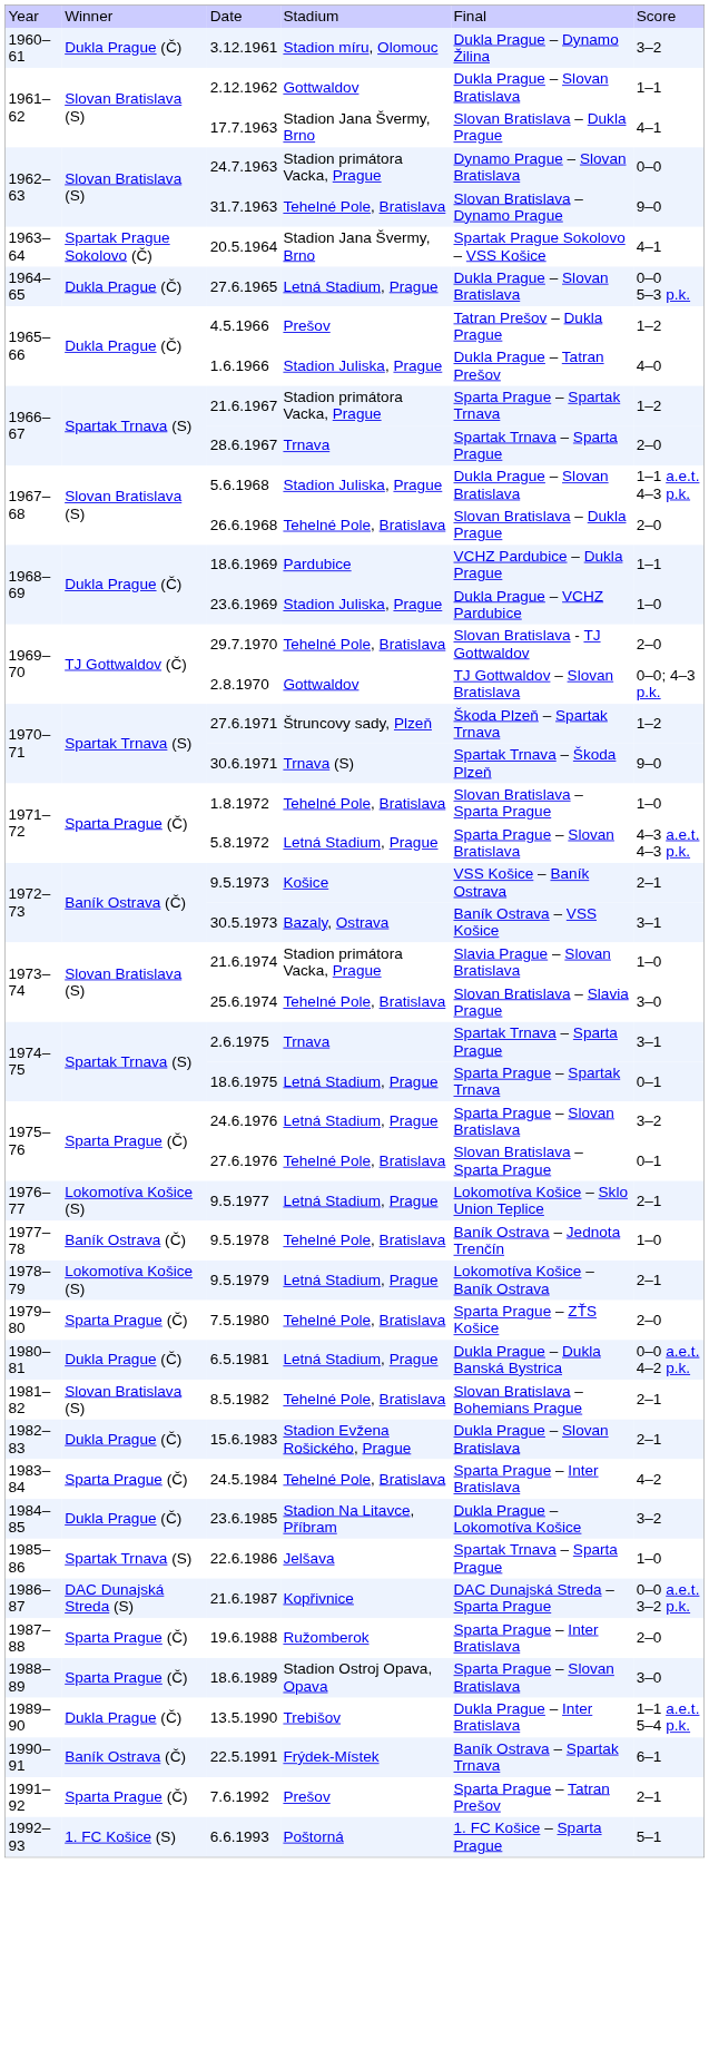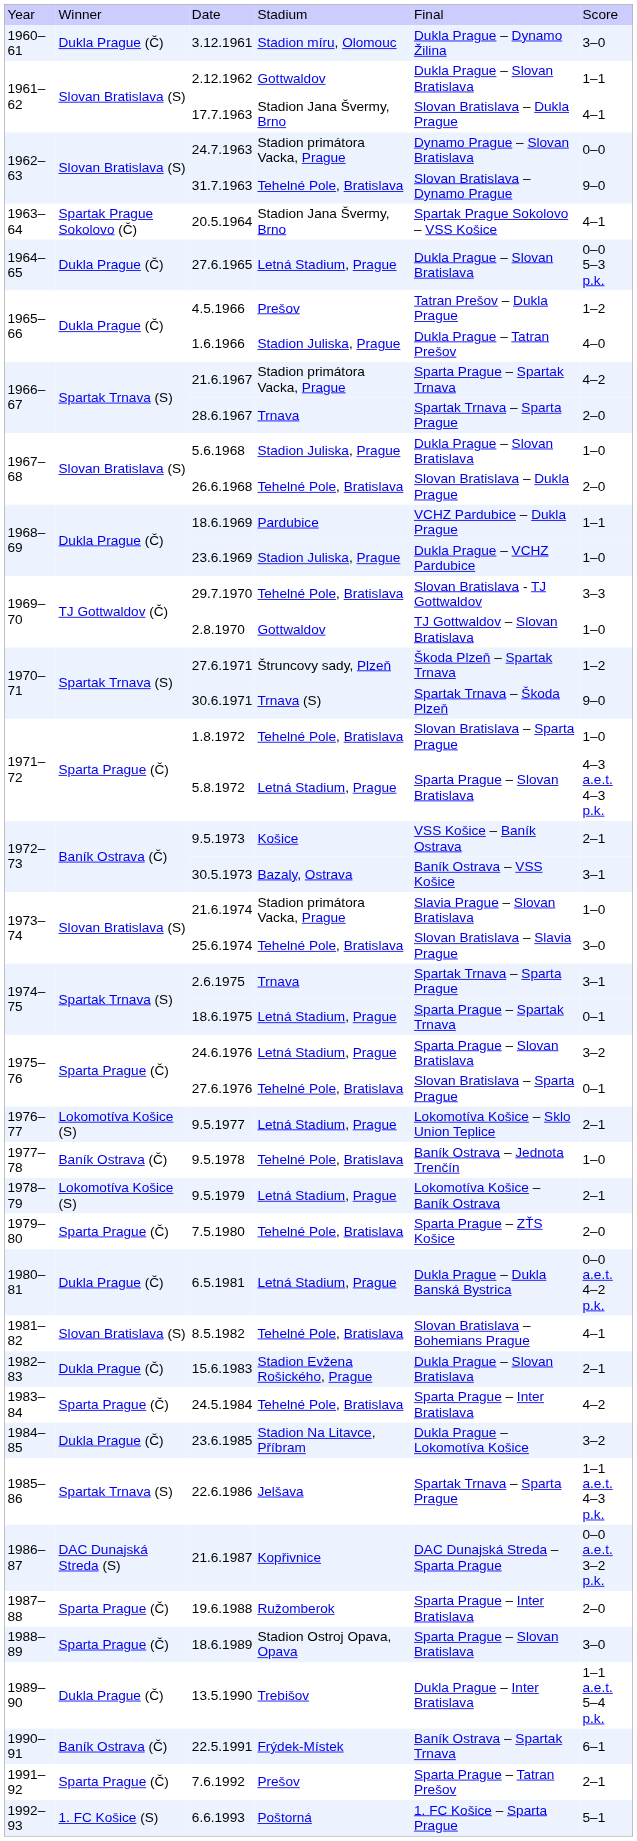3.12.1961 | column 6: 3–2 -> 3–0
21.6.1967 | column 6: 1–2 -> 4–2
5.6.1968 | column 6: 1–1 a.e.t. 4–3 p.k. -> 1–0
29.7.1970 | column 6: 2–0 -> 3–3
2.8.1970 | column 6: 0–0; 4–3 p.k. -> 1–0
8.5.1982 | column 6: 2–1 -> 4–1
22.6.1986 | column 6: 1–0 -> 1–1 a.e.t. 4–3 p.k.
